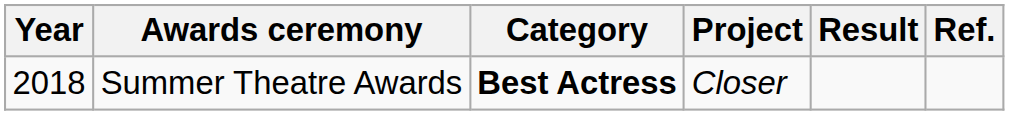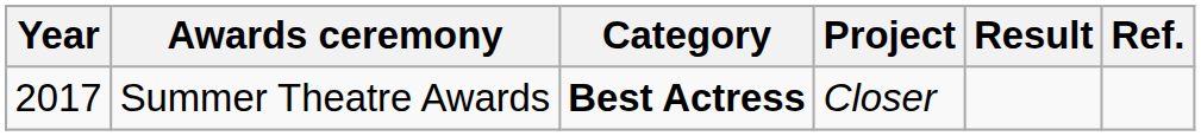Summer Theatre Awards | Year: 2018 -> 2017
